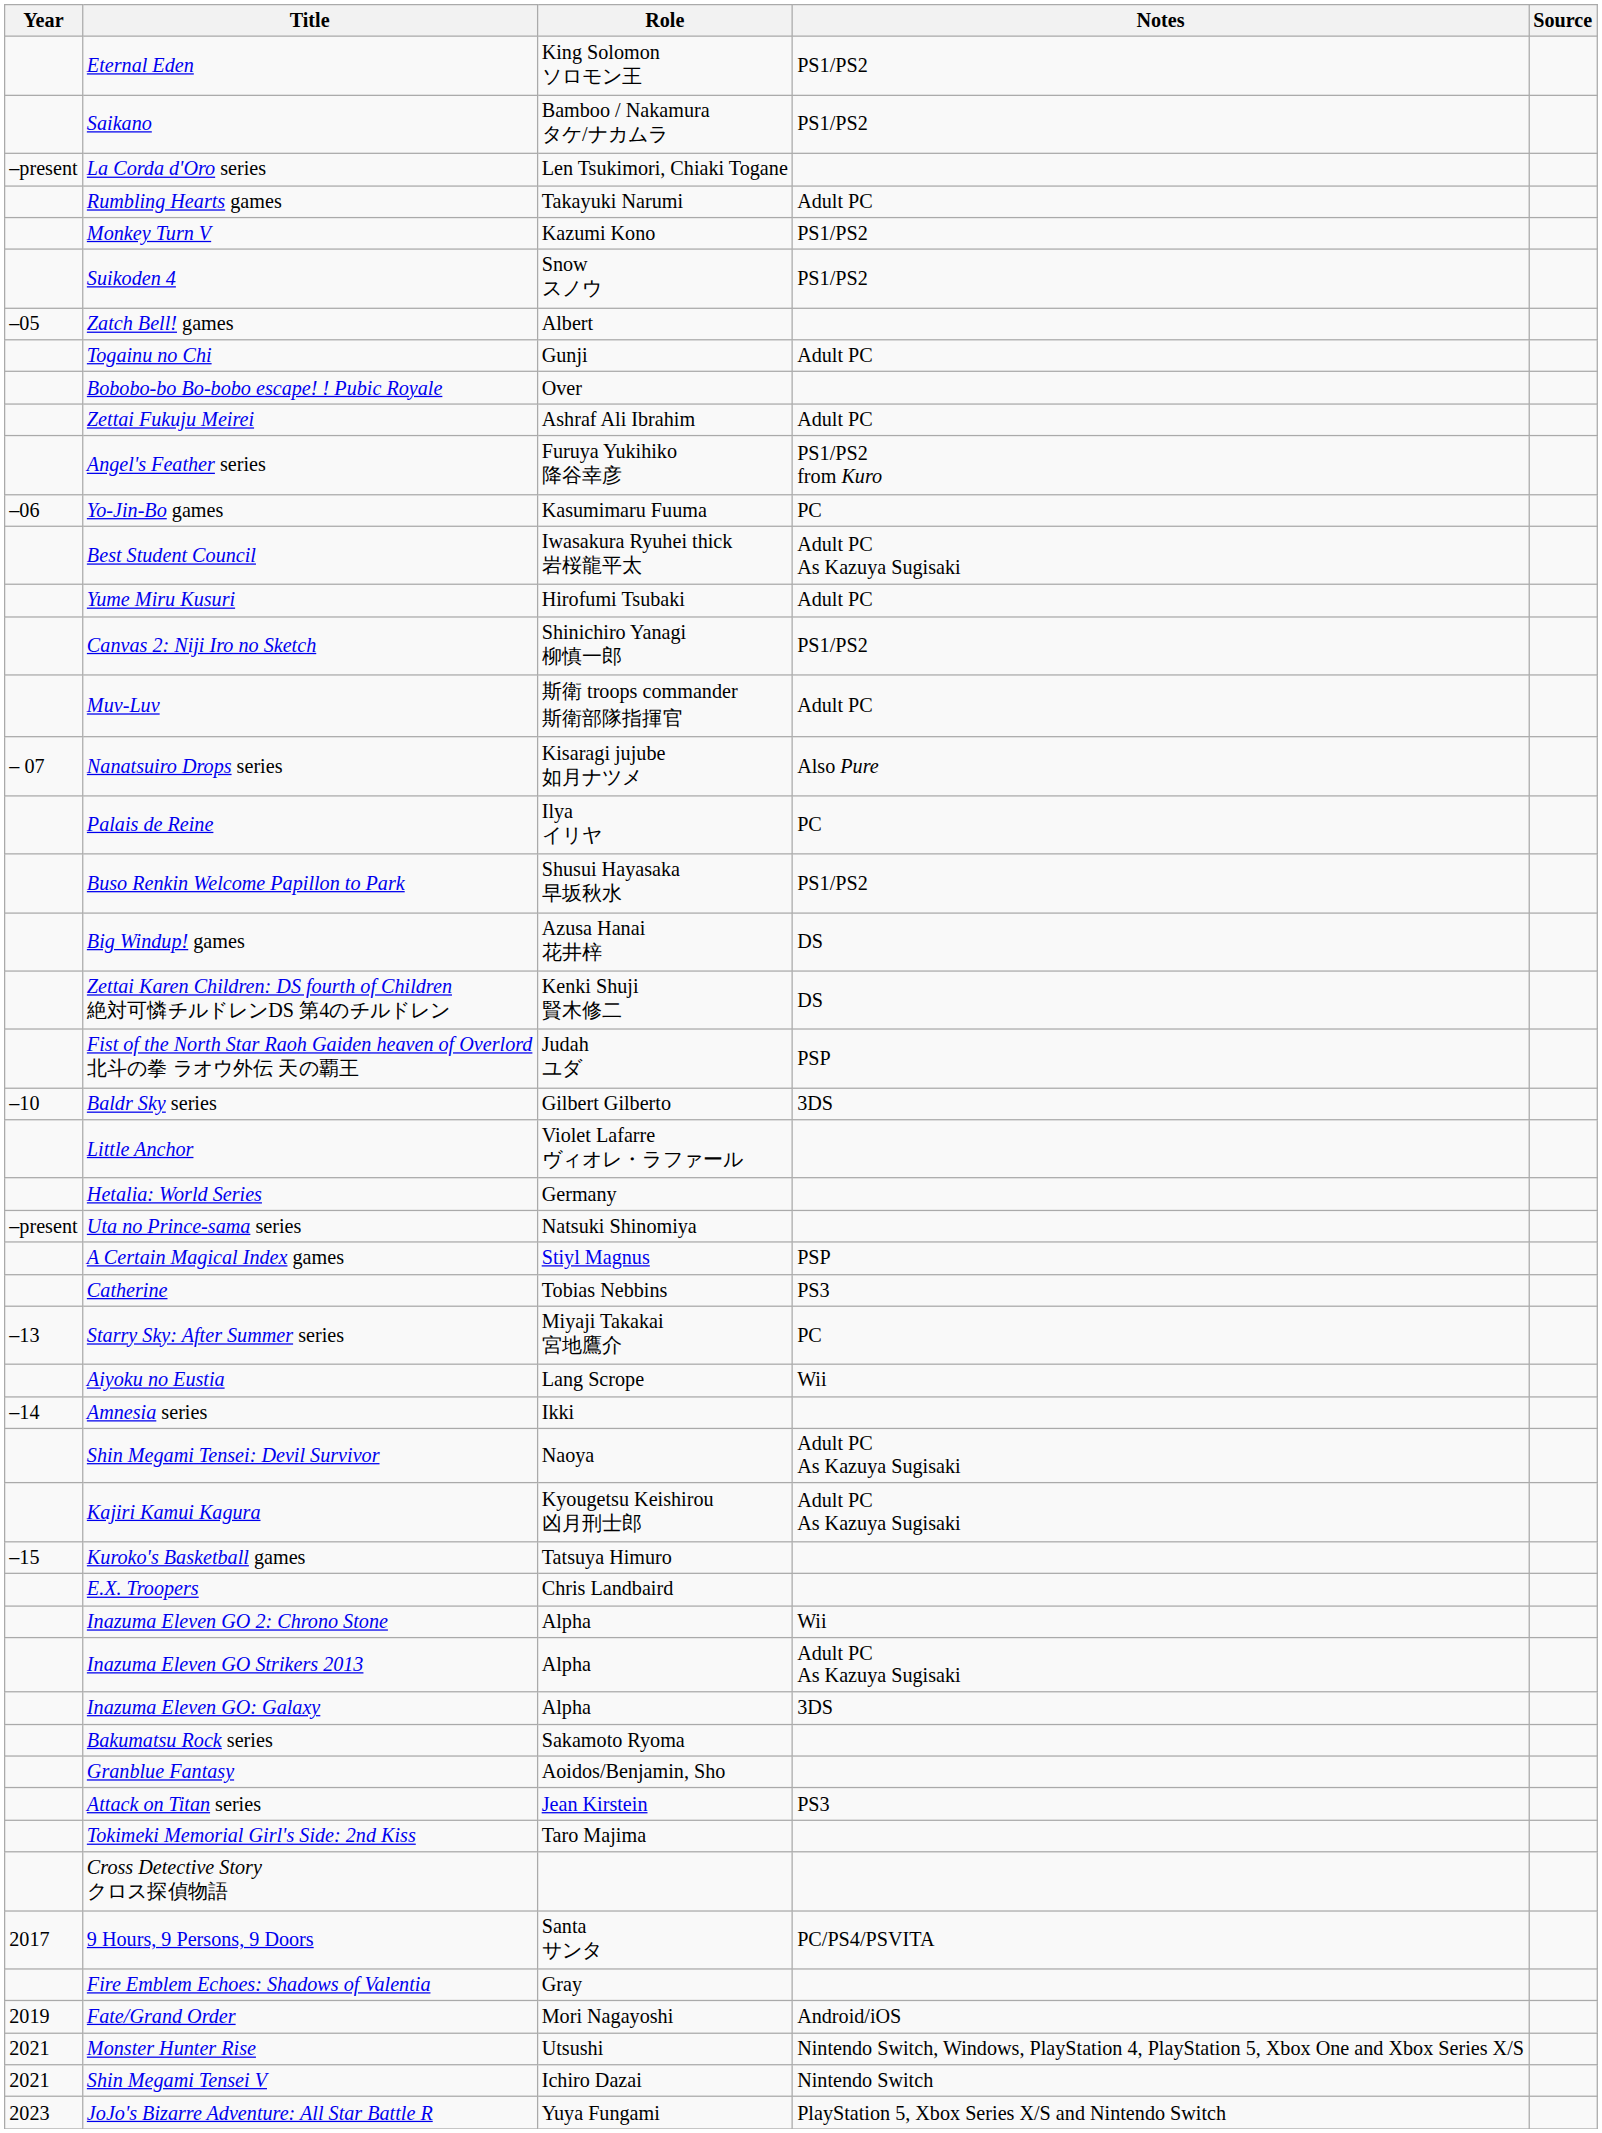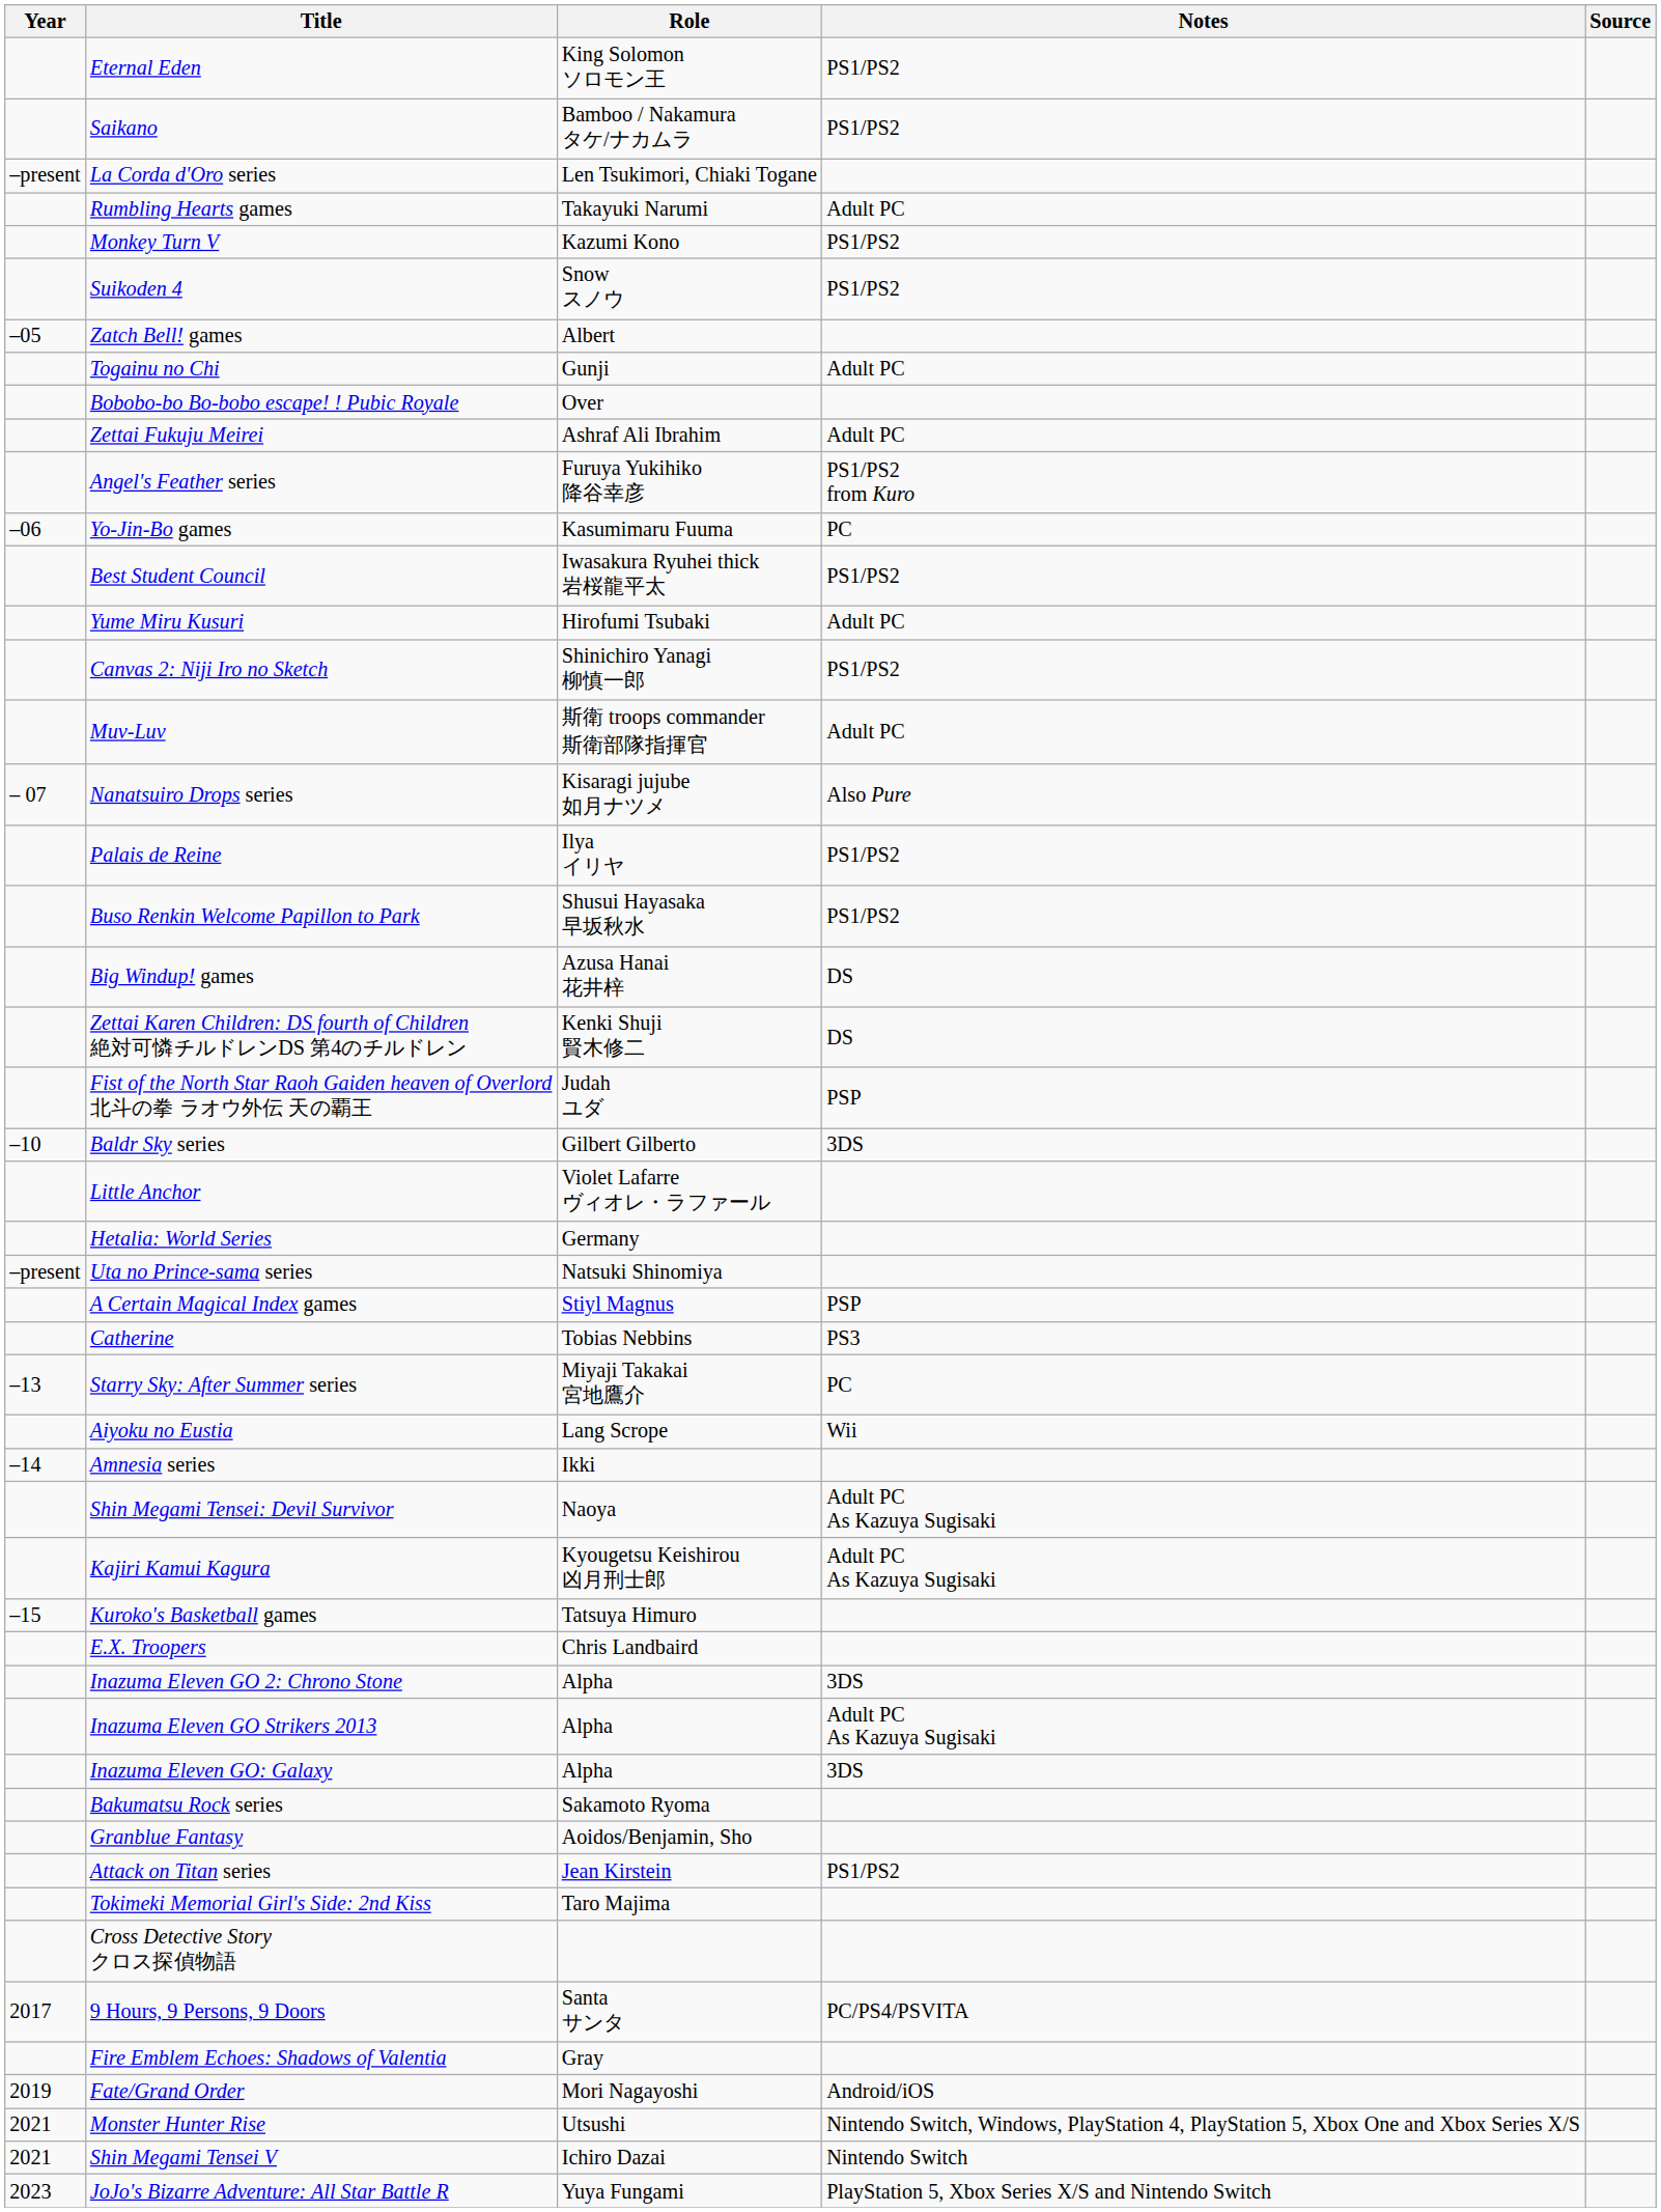Best Student Council | Notes: Adult PC As Kazuya Sugisaki -> PS1/PS2
Palais de Reine | Notes: PC -> PS1/PS2
Inazuma Eleven GO 2: Chrono Stone | Notes: Wii -> 3DS
Attack on Titan series | Notes: PS3 -> PS1/PS2
